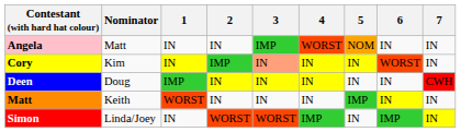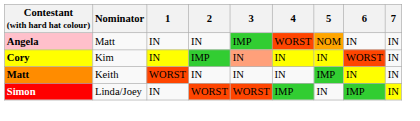- row: Deen | Doug | IMP | IN | IN | IN | IN | IN | CWH
